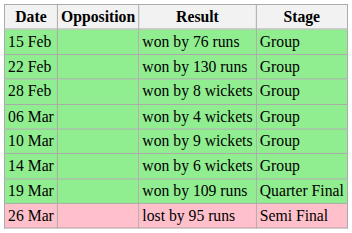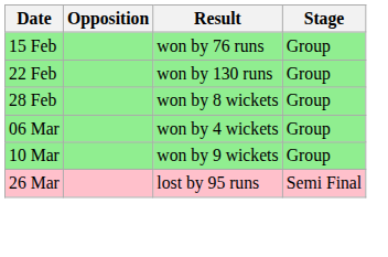- row: 14 Mar | won by 6 wickets | Group
- row: 19 Mar | won by 109 runs | Quarter Final
